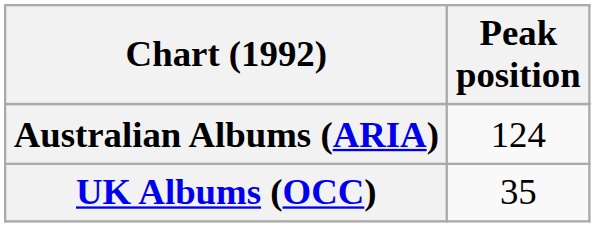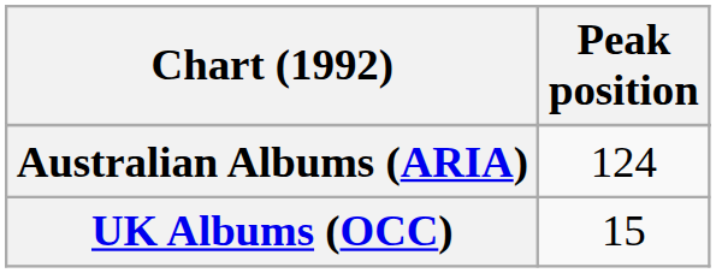UK Albums (OCC) | Peak position: 35 -> 15
